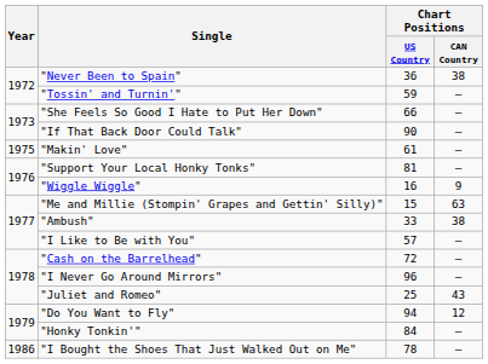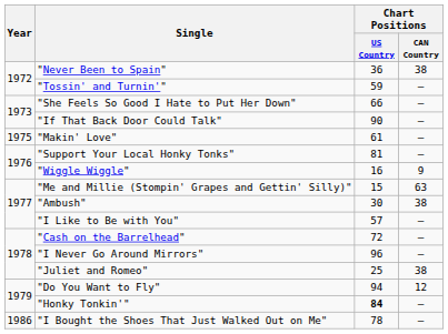"Ambush" | Chart Positions / US Country: 33 -> 30
"Juliet and Romeo" | Chart Positions / CAN Country: 43 -> 38
"Honky Tonkin'" | Chart Positions / US Country: normal -> bold
